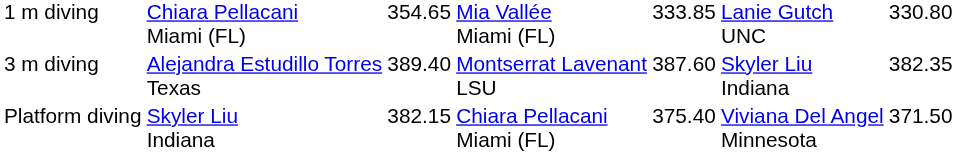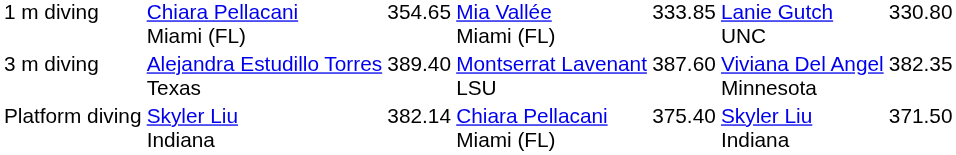3 m diving | column 6: Skyler Liu Indiana -> Viviana Del Angel Minnesota
Platform diving | column 3: 382.15 -> 382.14
Platform diving | column 6: Viviana Del Angel Minnesota -> Skyler Liu Indiana
